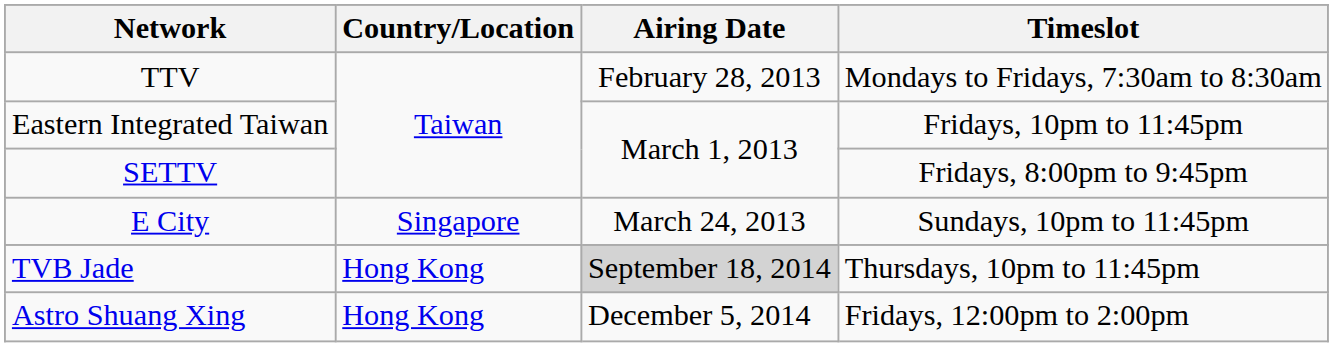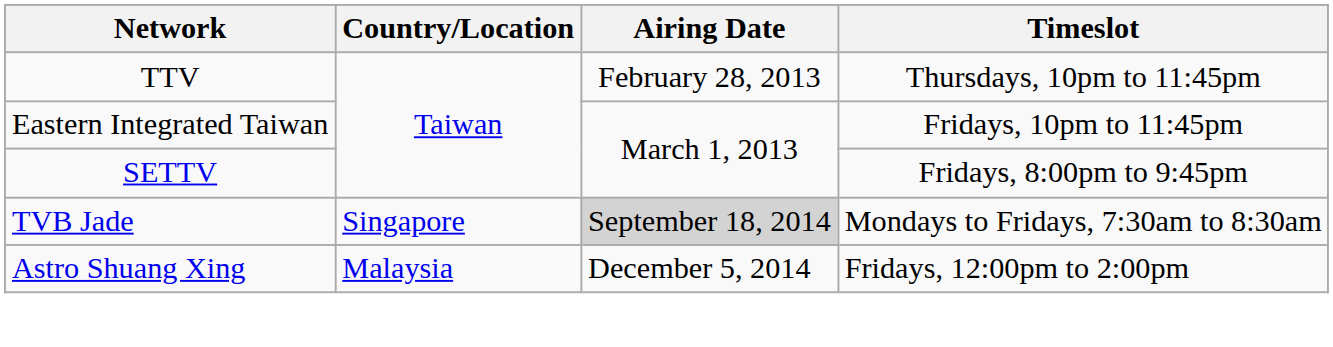TTV | Timeslot: Mondays to Fridays, 7:30am to 8:30am -> Thursdays, 10pm to 11:45pm
- row: E City | Singapore | March 24, 2013 | Sundays, 10pm to 11:45pm
TVB Jade | Country/Location: Hong Kong -> Singapore
TVB Jade | Timeslot: Thursdays, 10pm to 11:45pm -> Mondays to Fridays, 7:30am to 8:30am
Astro Shuang Xing | Country/Location: Hong Kong -> Malaysia
